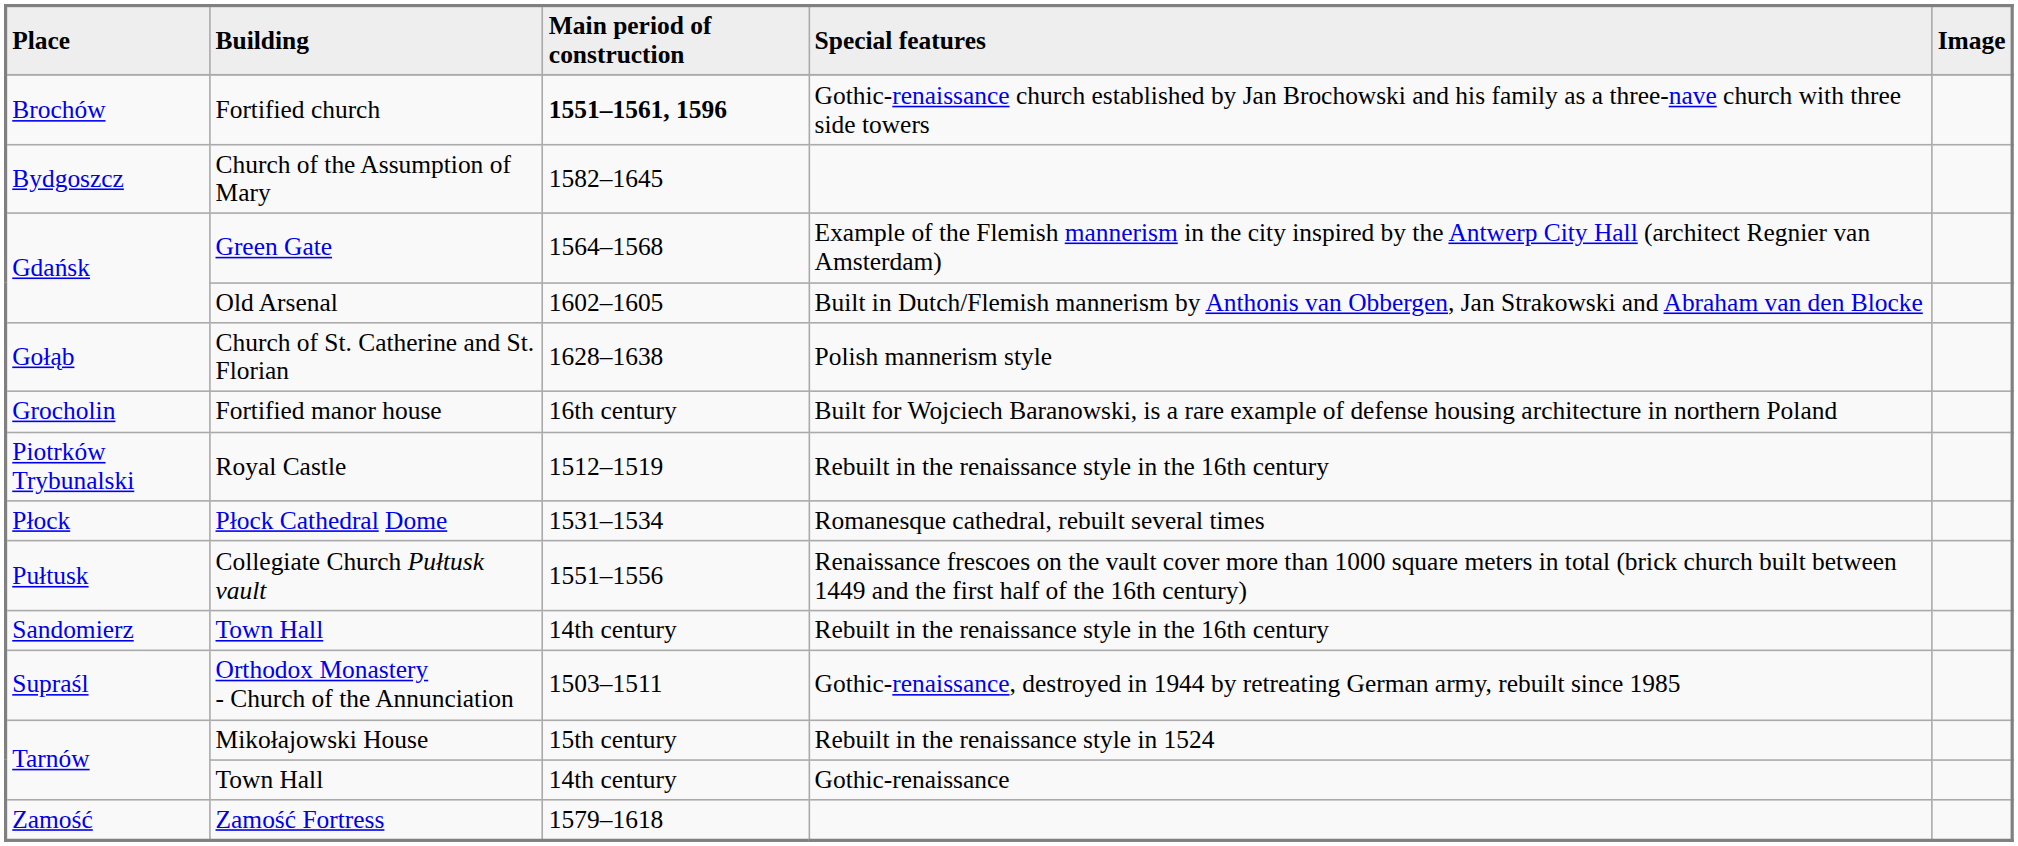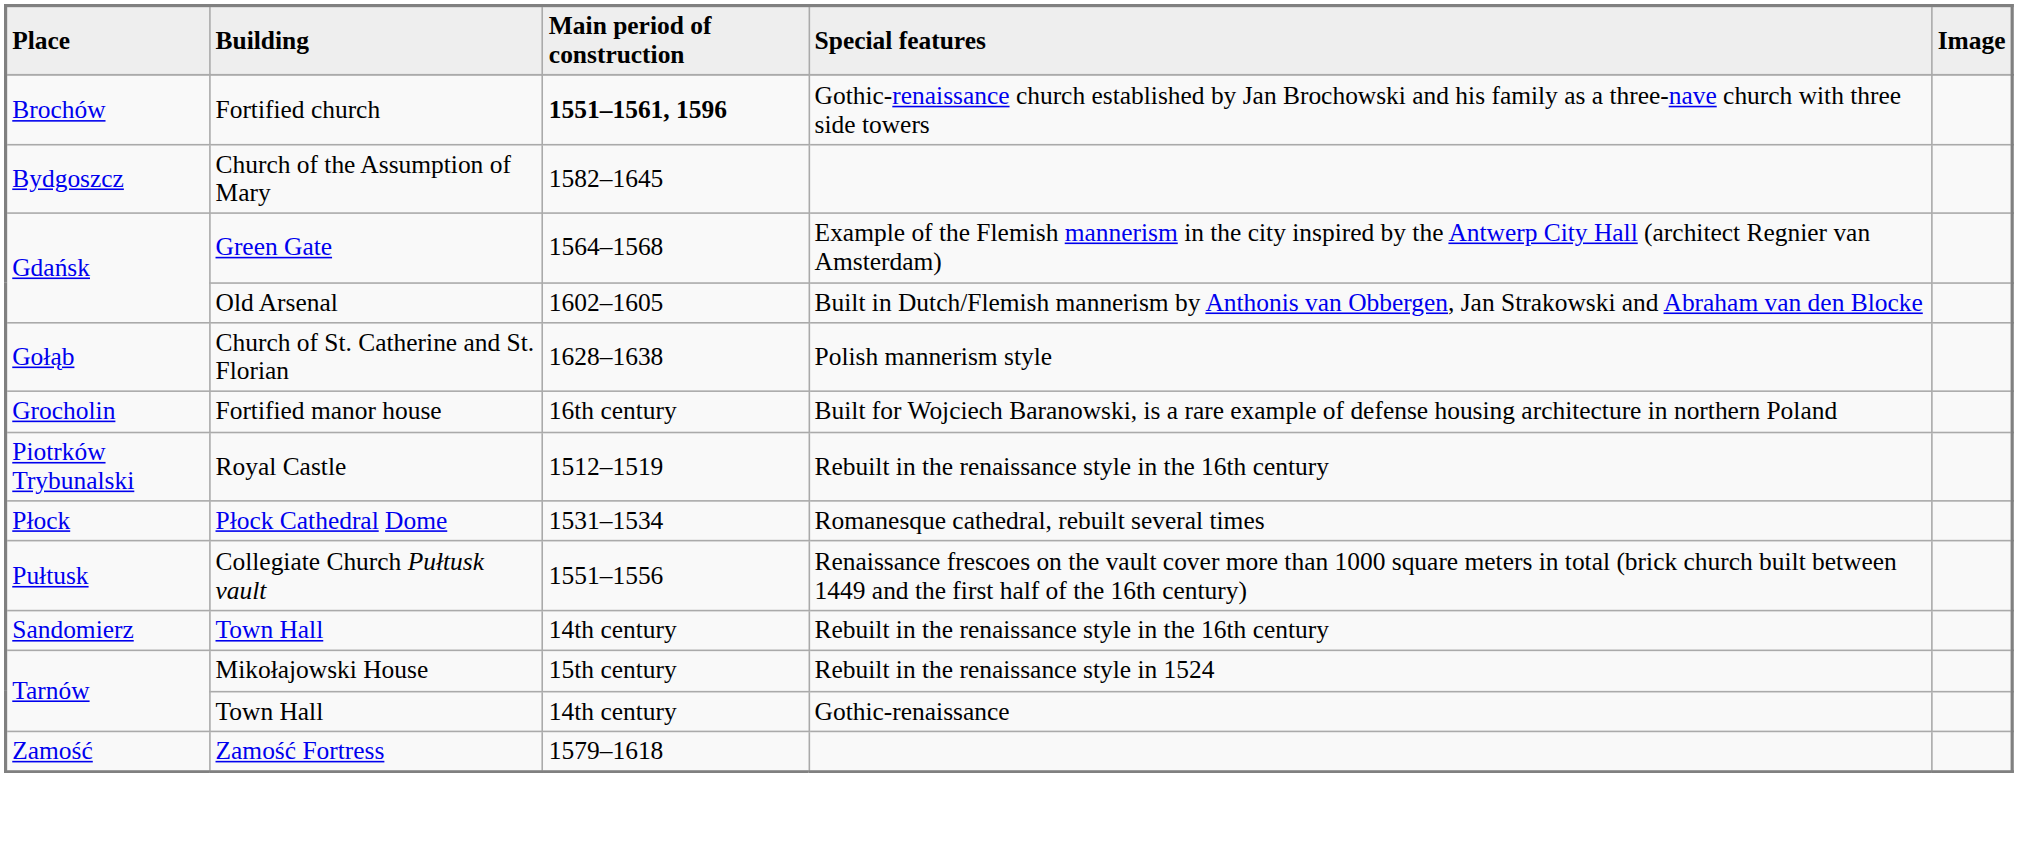- row: Supraśl | Orthodox Monastery - Church of the Annunciation | 1503–1511 | Gothic-renaissance, destroyed in 1944 by retreating German army, rebuilt since 1985
